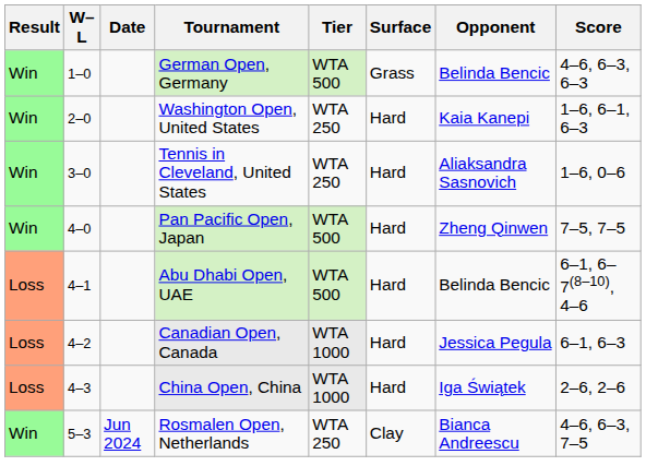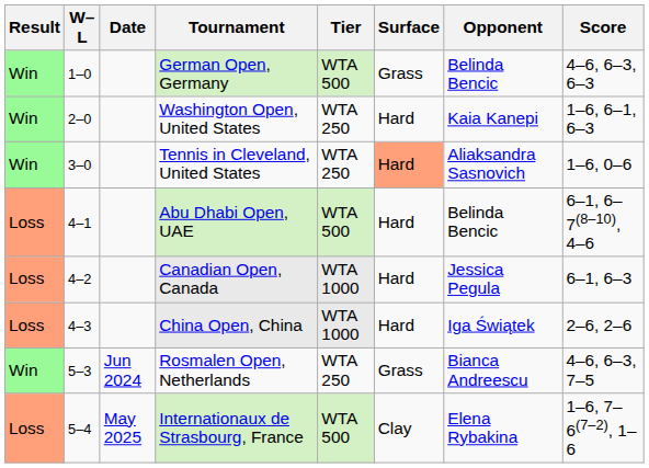Tennis in Cleveland, United States | Surface: no background -> lightsalmon background
- row: Win | 4–0 | Pan Pacific Open, Japan | WTA 500 | Hard | Zheng Qinwen | 7–5, 7–5
Rosmalen Open, Netherlands | Surface: Clay -> Grass
+ row: Loss | 5–4 | May 2025 | Internationaux de Strasbourg, France | WTA 500 | Clay | Elena Rybakina | 1–6, 7–6(7–2), 1–6
